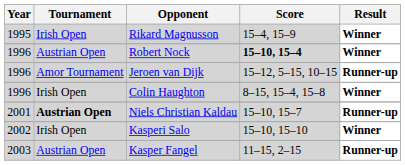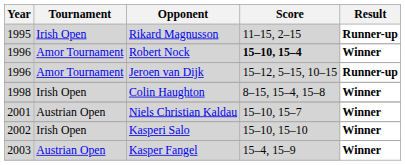Rikard Magnusson | Score: 15–4, 15–9 -> 11–15, 2–15
Rikard Magnusson | Result: Winner -> Runner-up
Robert Nock | Tournament: Austrian Open -> Amor Tournament
Colin Haughton | Year: 1996 -> 1998
Niels Christian Kaldau | Tournament: bold -> normal
Niels Christian Kaldau | Result: Runner-up -> Winner
Kasper Fangel | Score: 11–15, 2–15 -> 15–4, 15–9
Kasper Fangel | Result: Runner-up -> Winner
